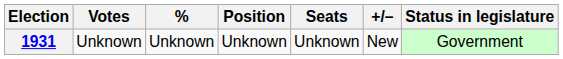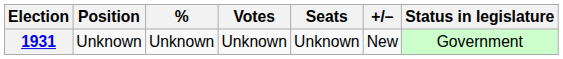columns swapped: Votes <-> Position
